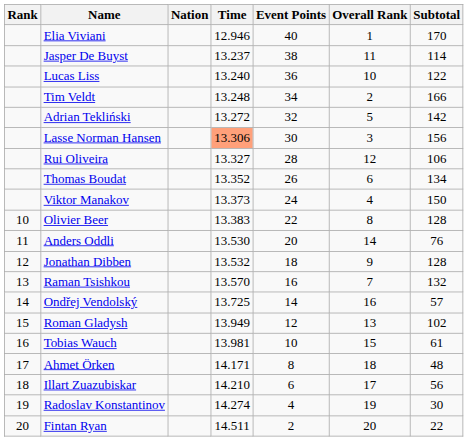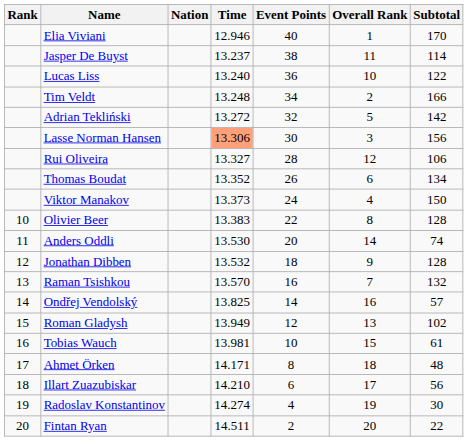Anders Oddli | Subtotal: 76 -> 74
Ondřej Vendolský | Time: 13.725 -> 13.825
